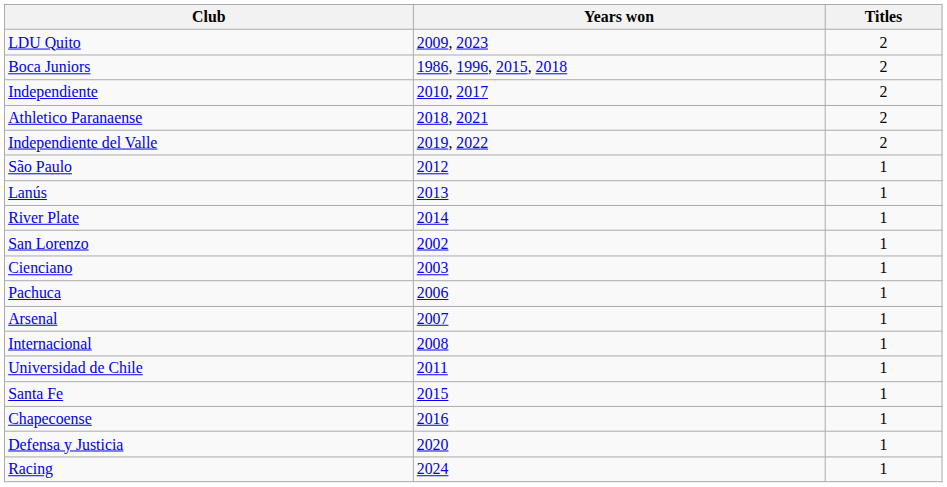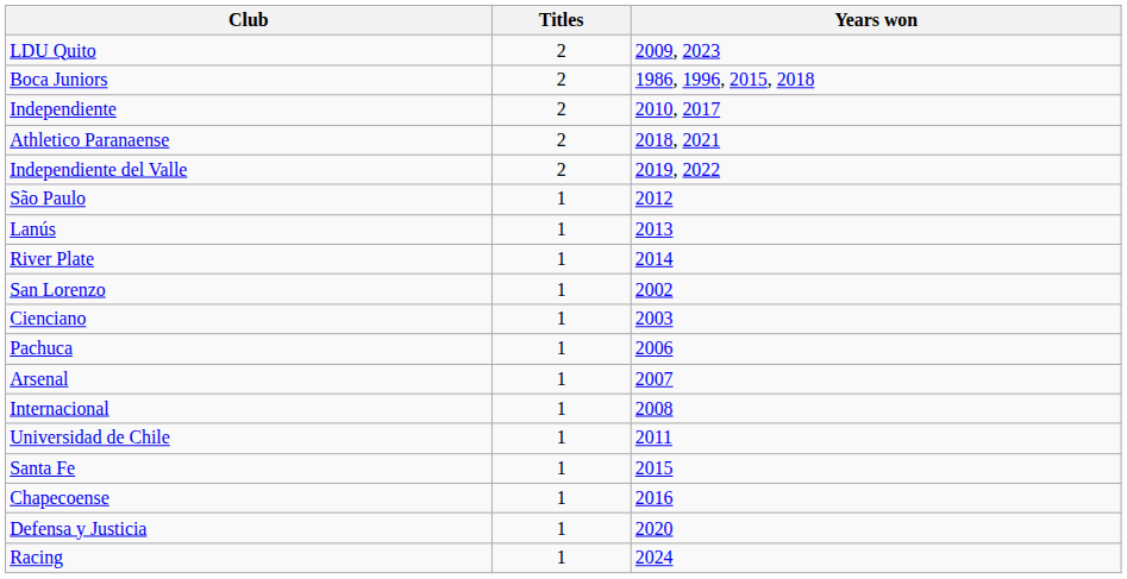columns swapped: Titles <-> Years won
